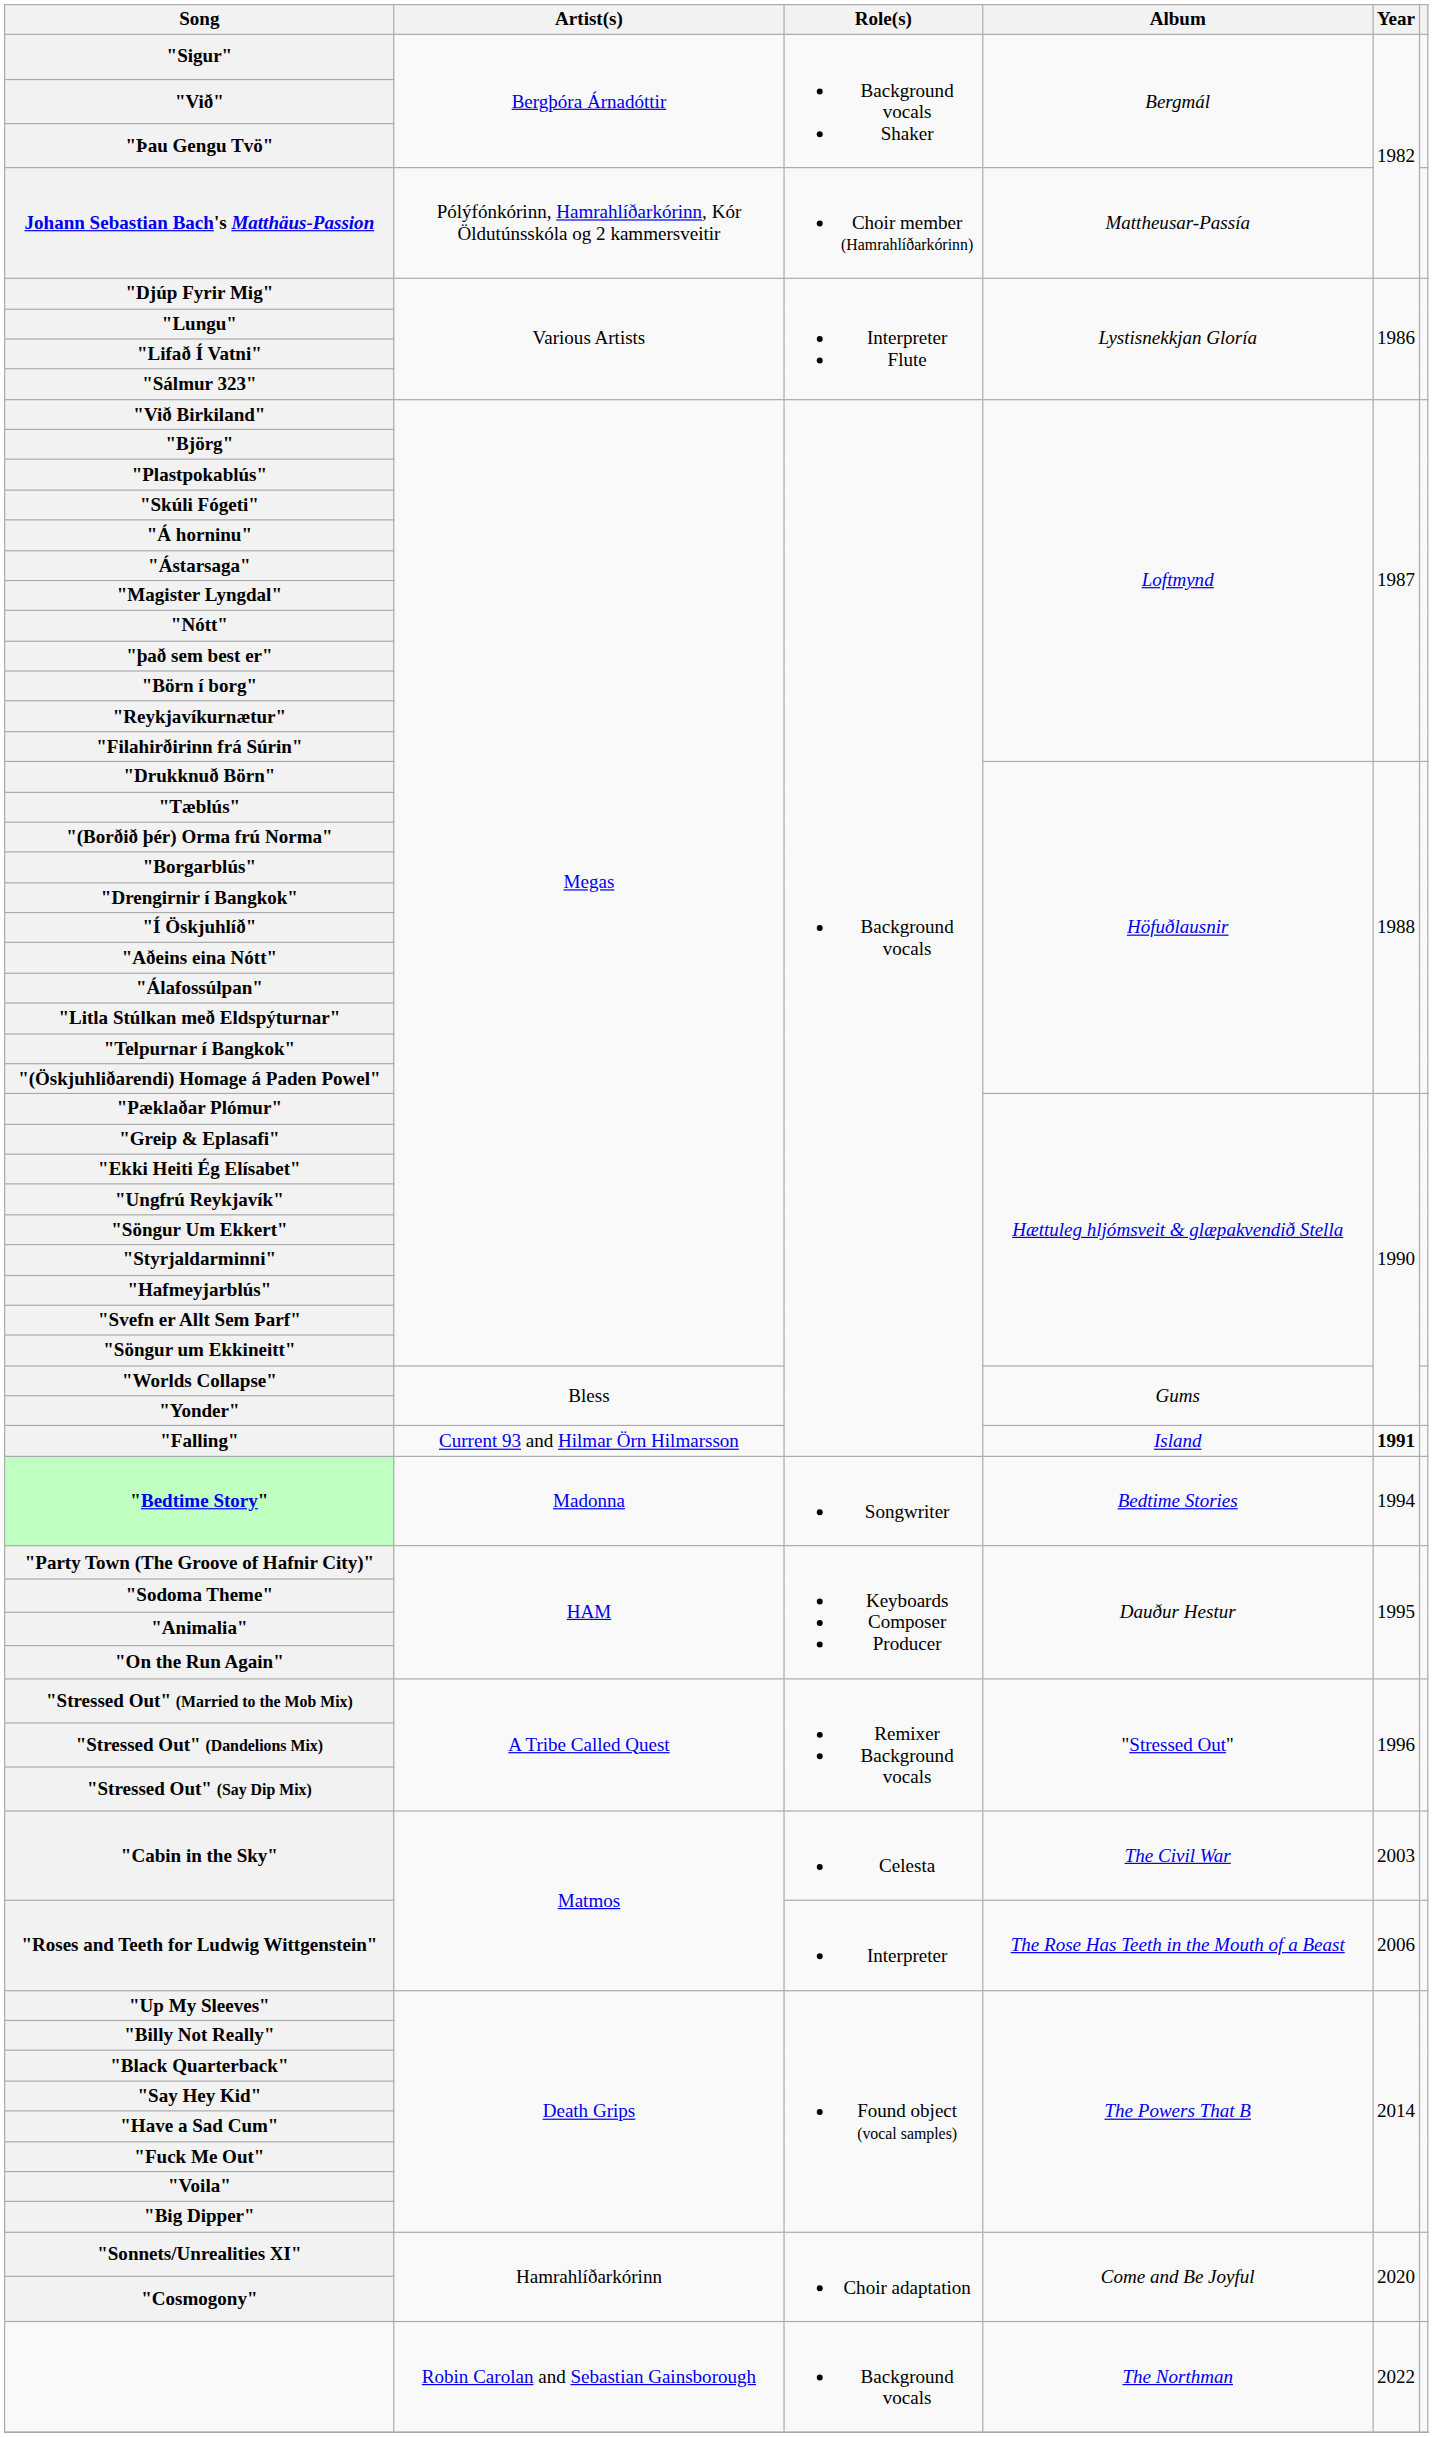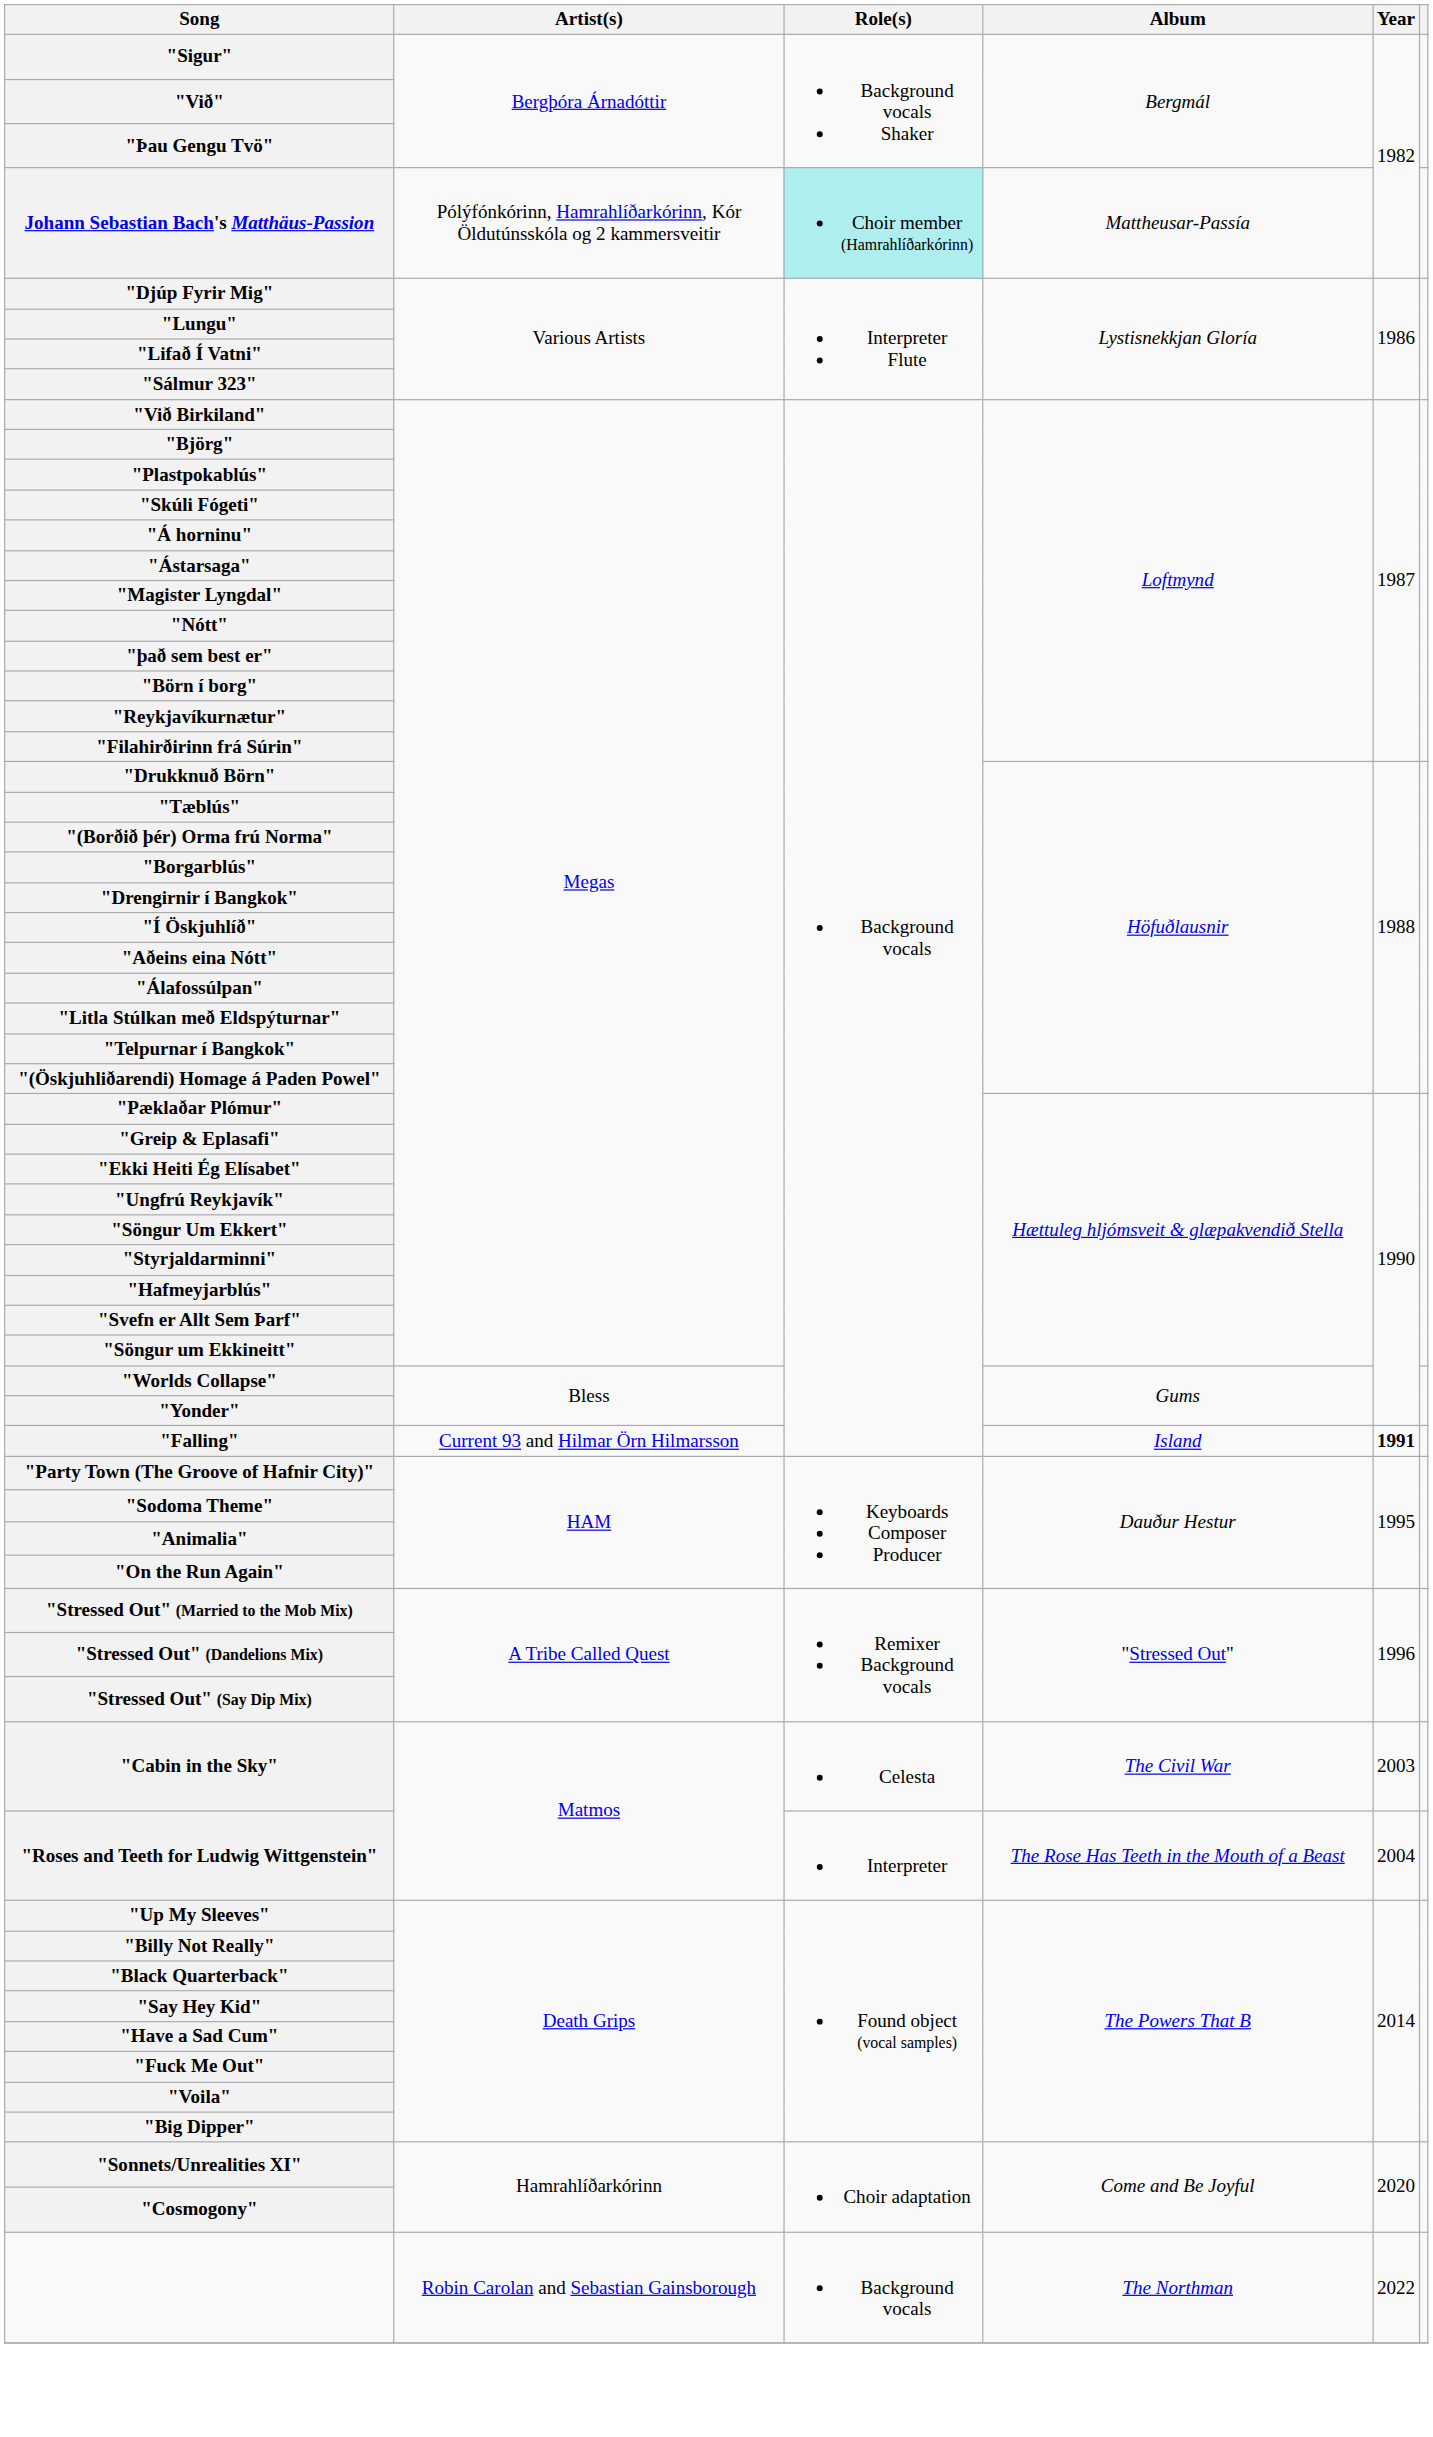Johann Sebastian Bach's Matthäus-Passion | Role(s): no background -> paleturquoise background
- row: "Bedtime Story" | Madonna | Songwriter | Bedtime Stories | 1994
"Roses and Teeth for Ludwig Wittgenstein" | Year: 2006 -> 2004
